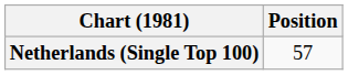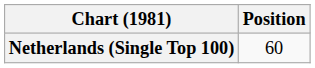Netherlands (Single Top 100) | Position: 57 -> 60
